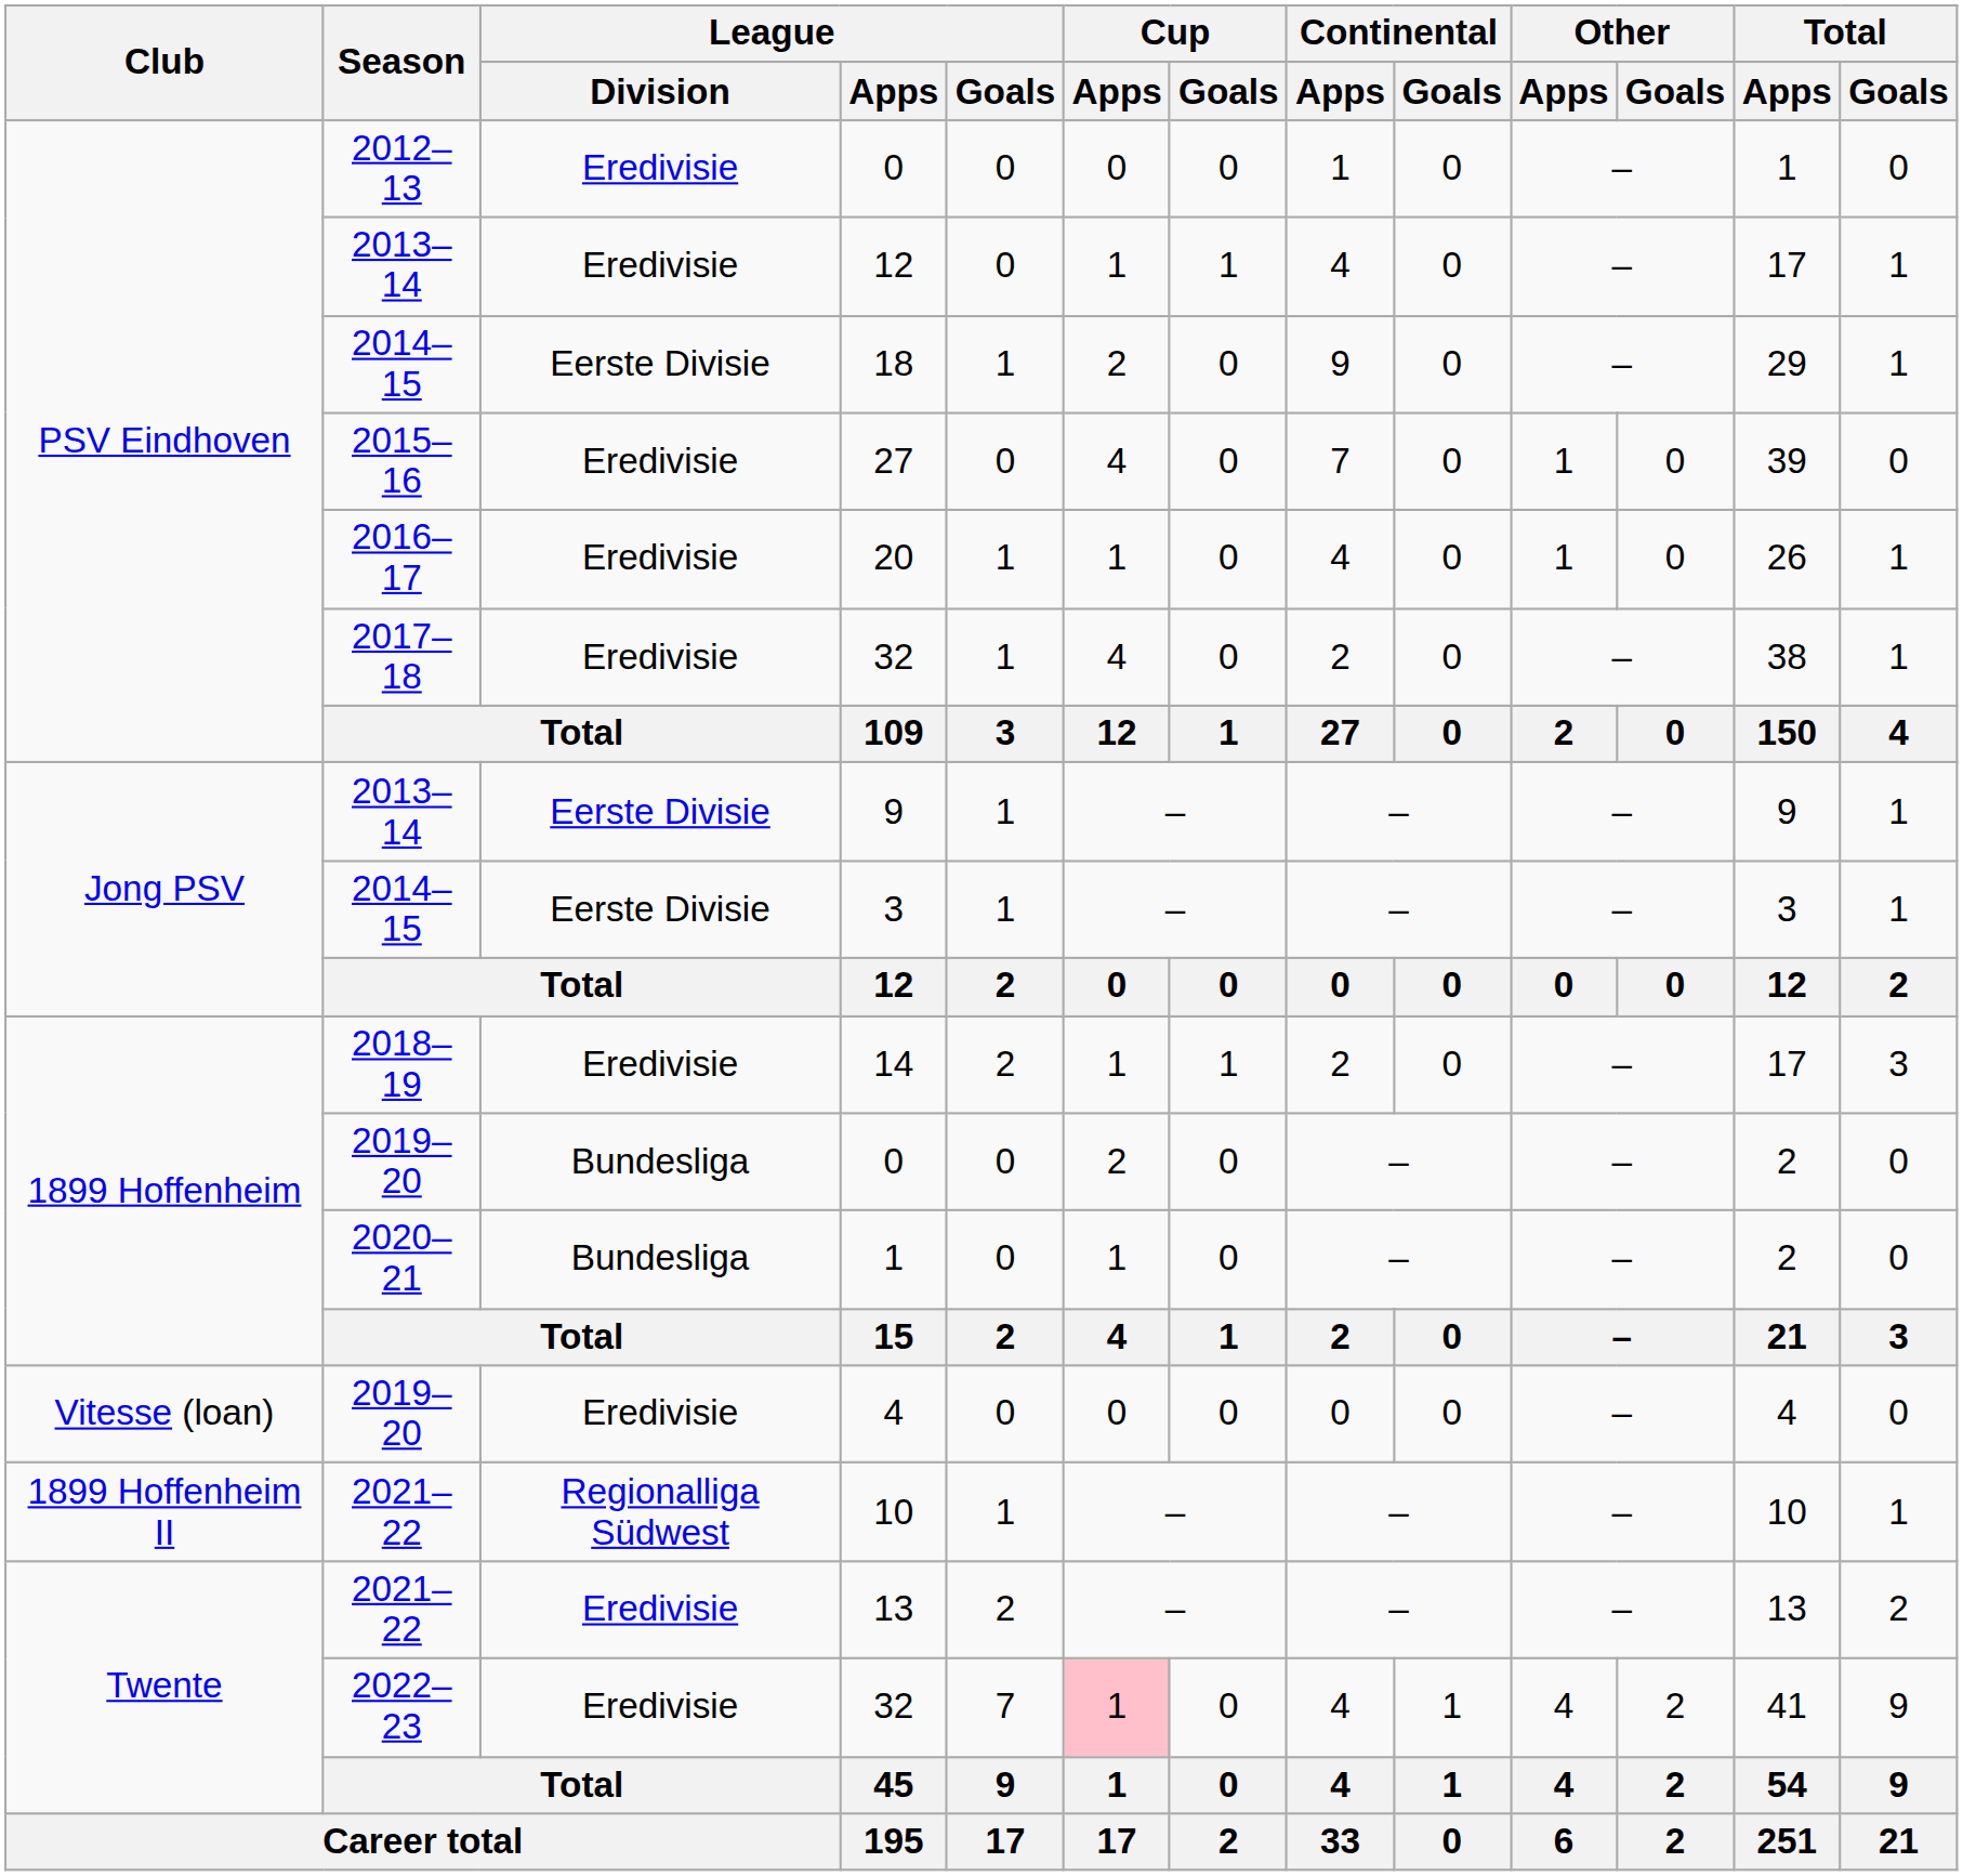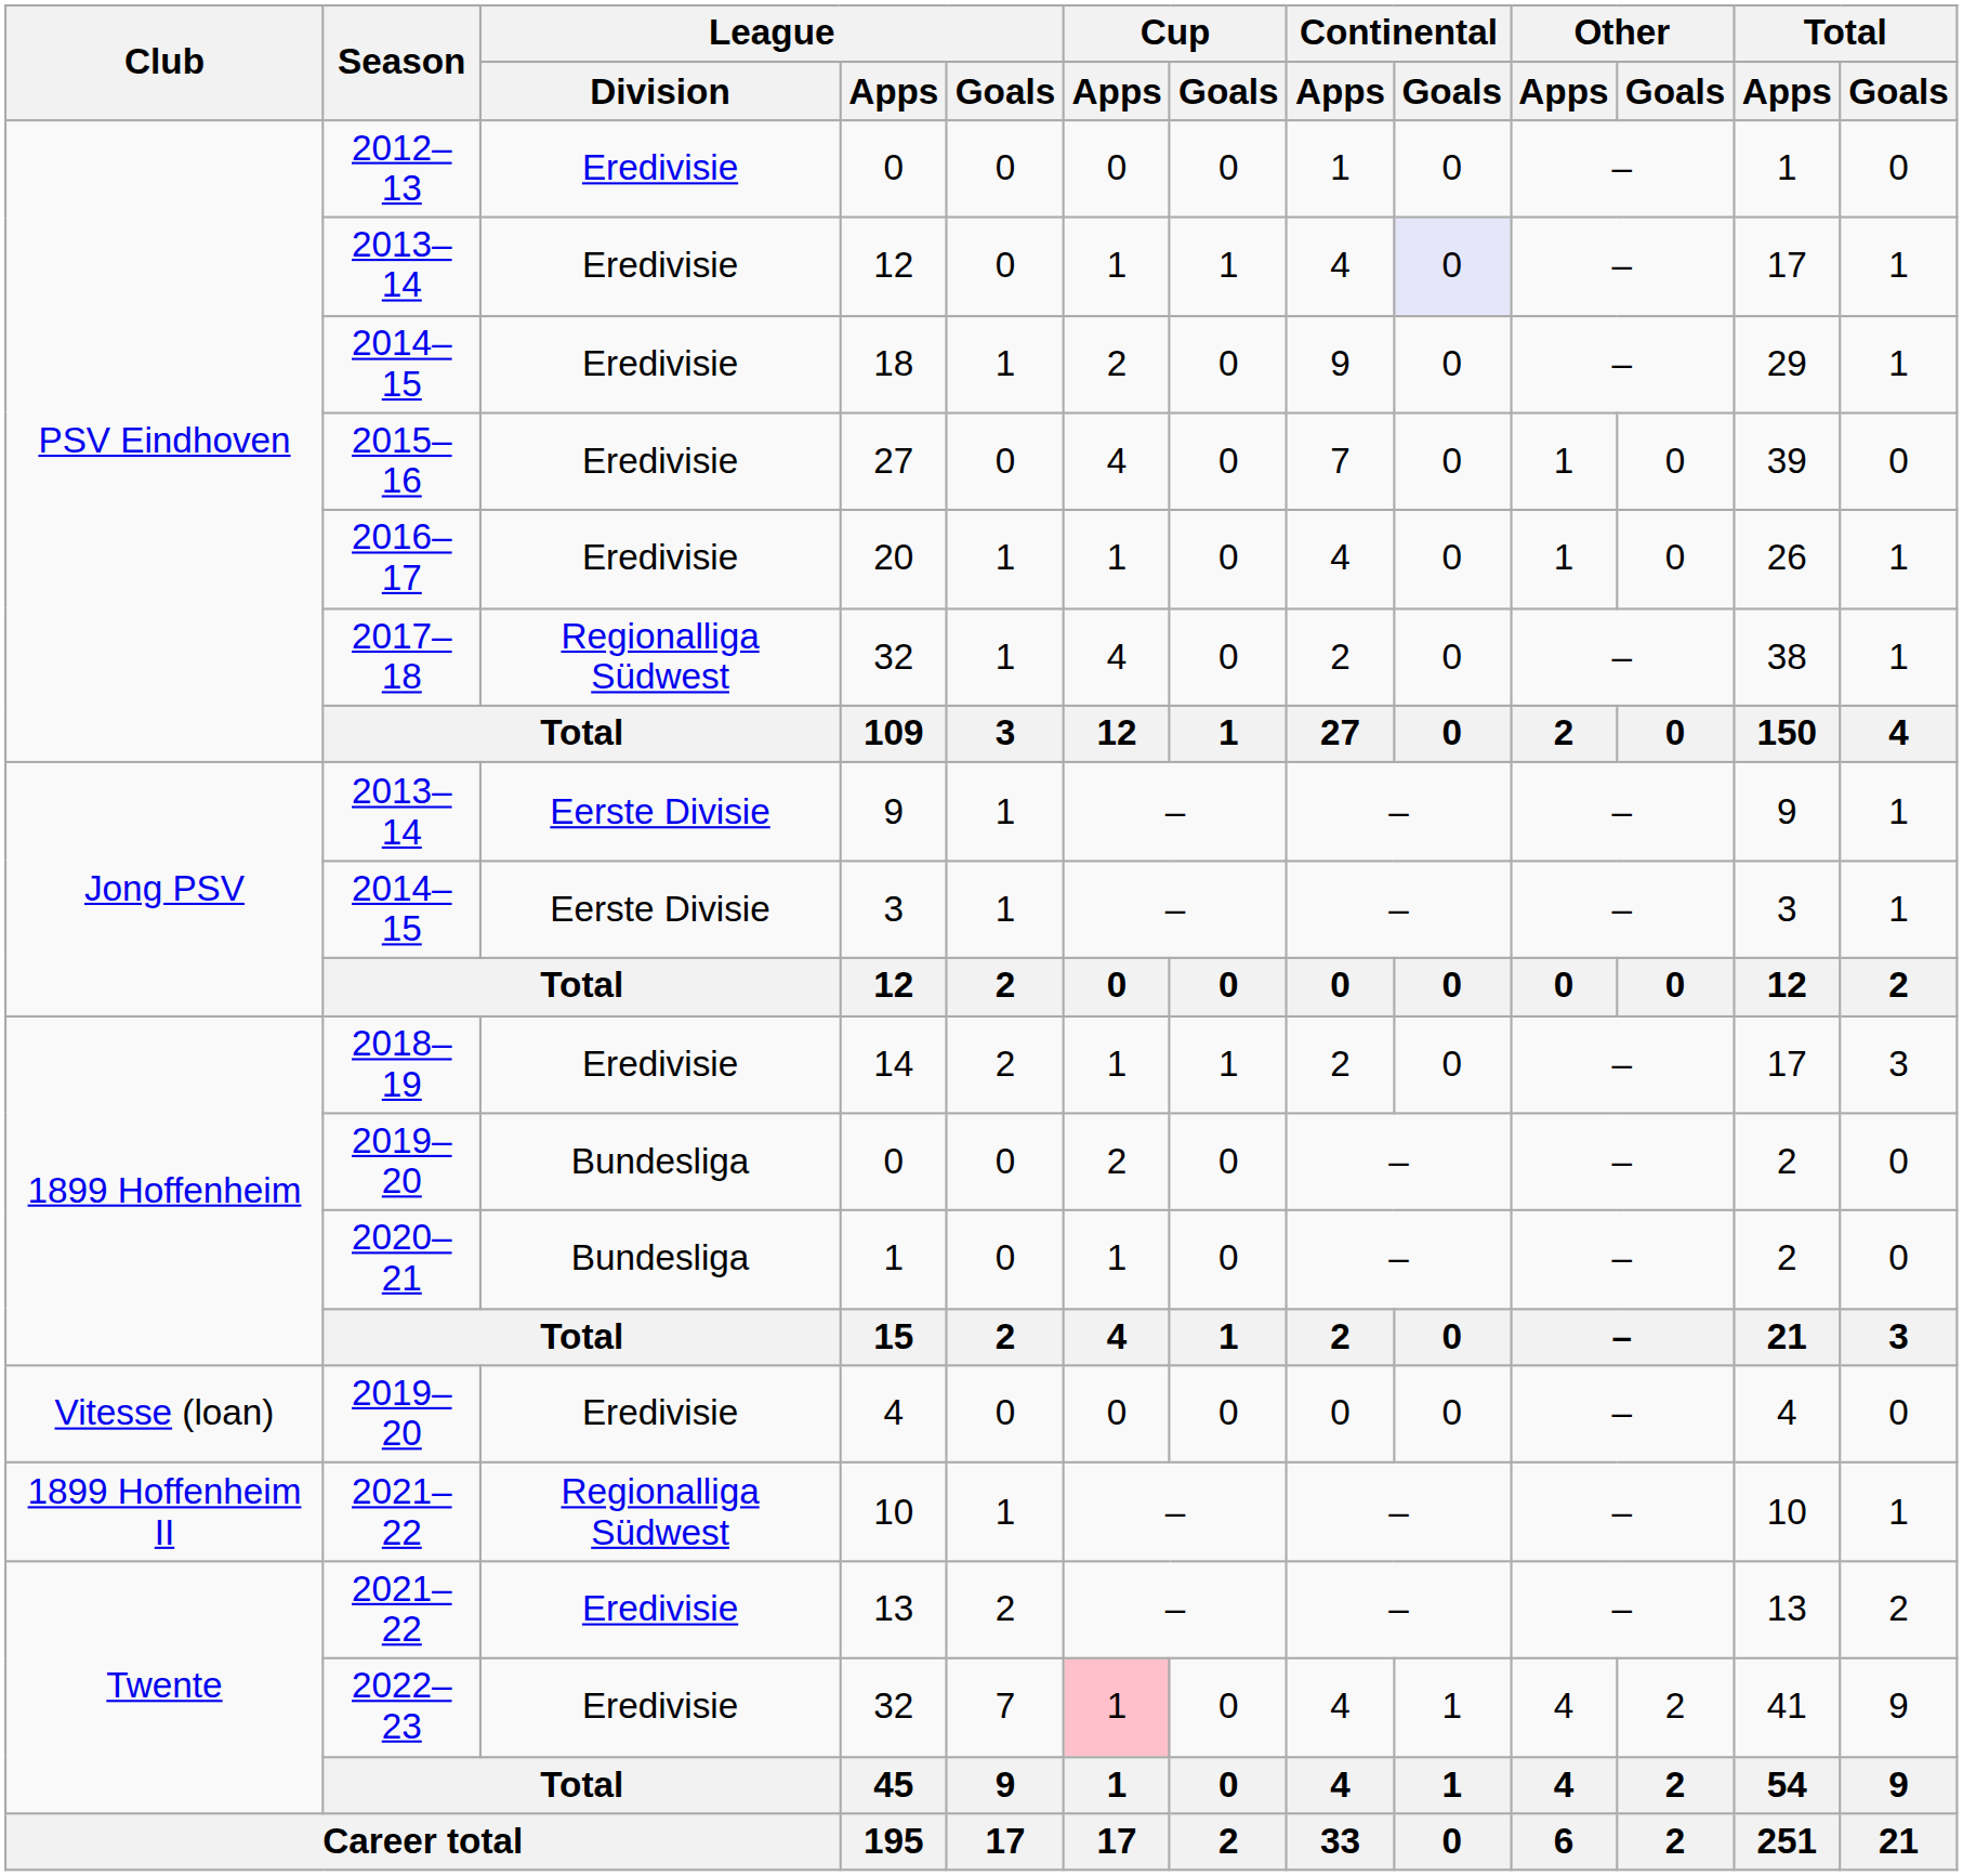2013–14 / 12 | Continental / Goals: no background -> lavender background
18 | League / Division: Eerste Divisie -> Eredivisie
2017–18 / 32 | League / Division: Eredivisie -> Regionalliga Südwest
